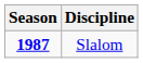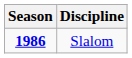Slalom | Season: 1987 -> 1986
